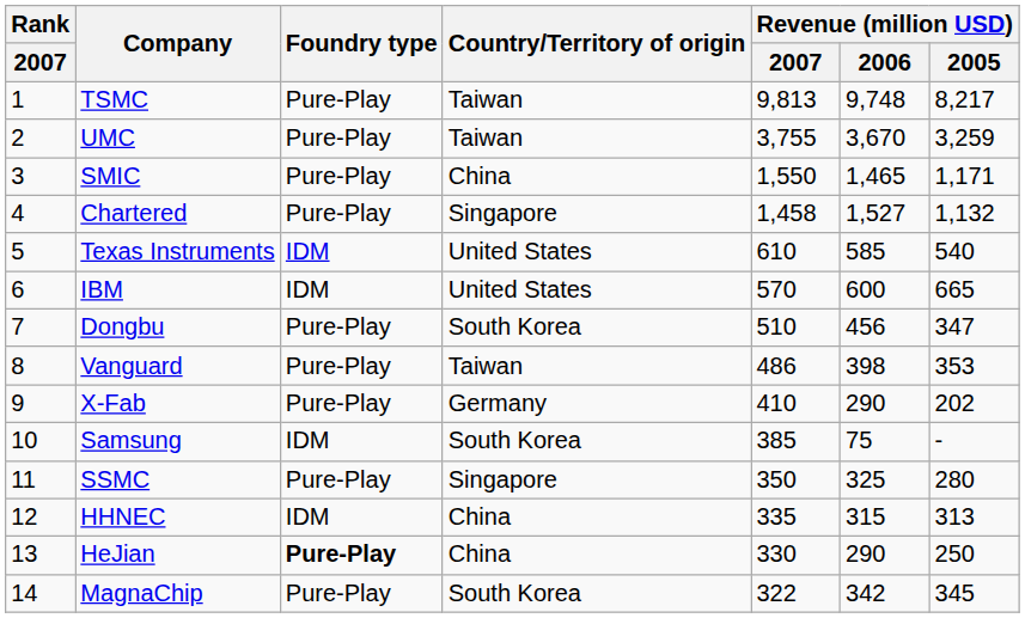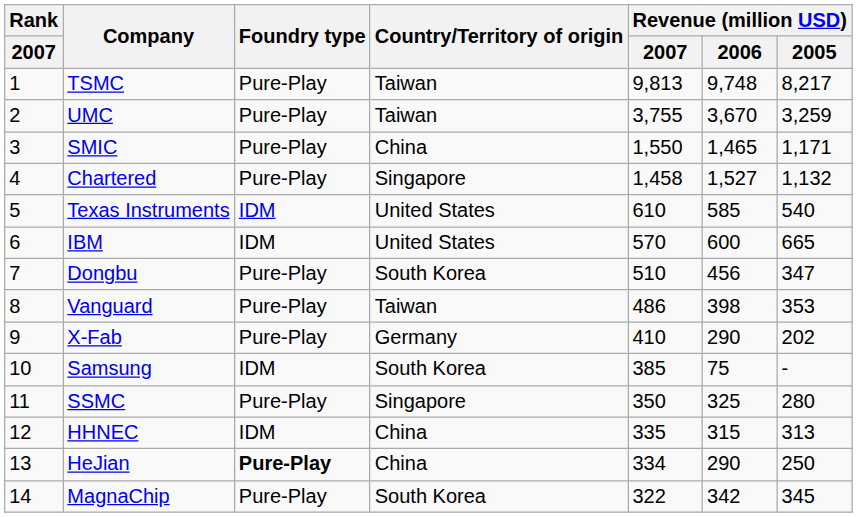HeJian | Revenue (million USD) / 2007: 330 -> 334
